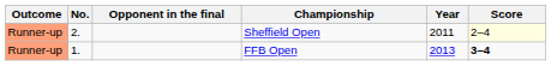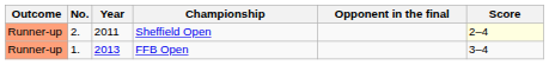columns swapped: Year <-> Opponent in the final
FFB Open | Score: bold -> normal
